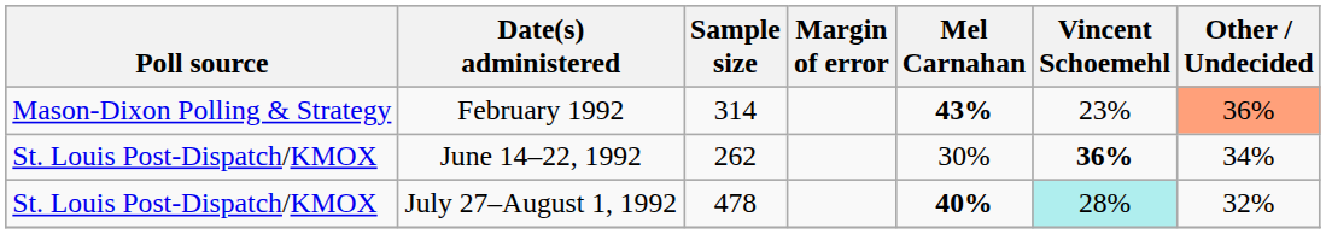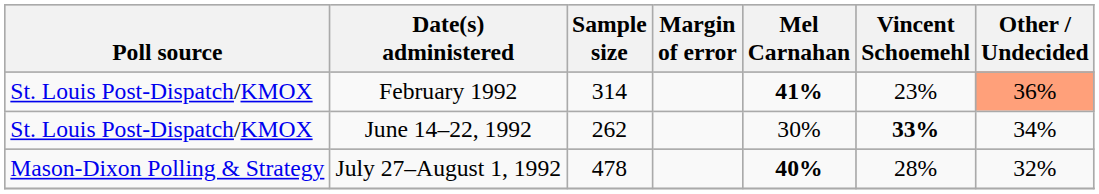February 1992 | Poll source: Mason-Dixon Polling & Strategy -> St. Louis Post-Dispatch/KMOX
February 1992 | Mel Carnahan: 43% -> 41%
June 14–22, 1992 | Vincent Schoemehl: 36% -> 33%
July 27–August 1, 1992 | Poll source: St. Louis Post-Dispatch/KMOX -> Mason-Dixon Polling & Strategy
July 27–August 1, 1992 | Vincent Schoemehl: paleturquoise background -> no background
